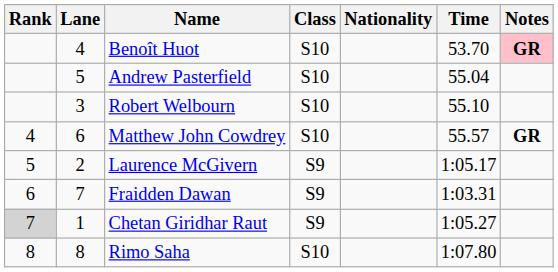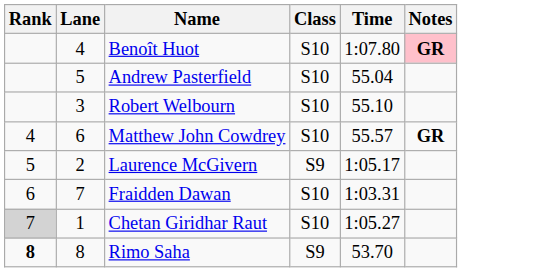- column: Nationality
Benoît Huot | Time: 53.70 -> 1:07.80
Fraidden Dawan | Class: S9 -> S10
Chetan Giridhar Raut | Class: S9 -> S10
Rimo Saha | Rank: normal -> bold
Rimo Saha | Class: S10 -> S9
Rimo Saha | Time: 1:07.80 -> 53.70
